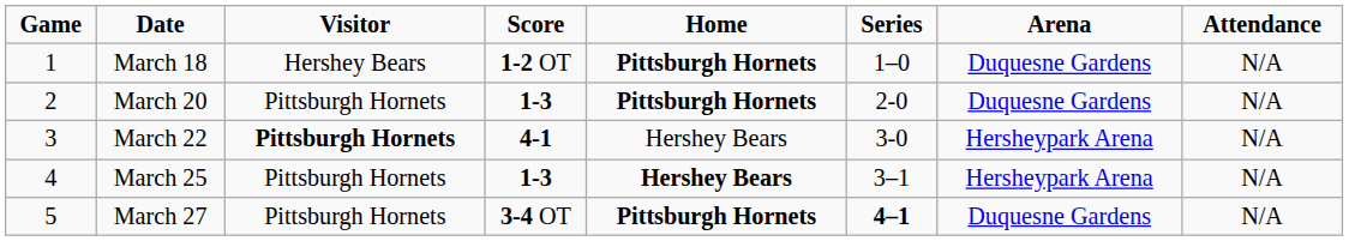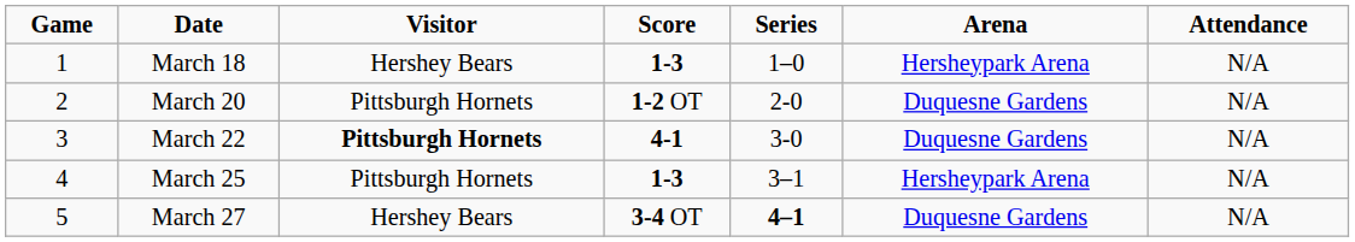- column: Home | Pittsburgh Hornets | Pittsburgh Hornets | Hershey Bears | Hershey Bears | Pittsburgh Hornets
March 18 | Score: 1-2 OT -> 1-3
March 18 | Arena: Duquesne Gardens -> Hersheypark Arena
March 20 | Score: 1-3 -> 1-2 OT
March 22 | Arena: Hersheypark Arena -> Duquesne Gardens
March 27 | Visitor: Pittsburgh Hornets -> Hershey Bears
